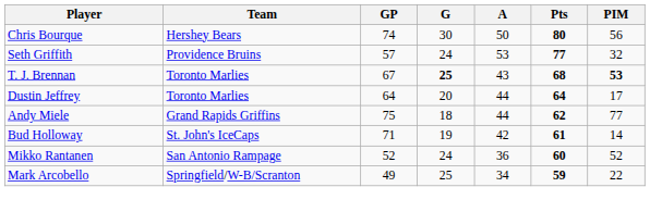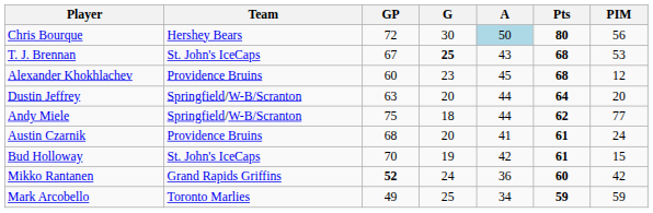Chris Bourque | GP: 74 -> 72
Chris Bourque | A: no background -> lightblue background
- row: Seth Griffith | Providence Bruins | 57 | 24 | 53 | 77 | 32
T. J. Brennan | Team: Toronto Marlies -> St. John's IceCaps
T. J. Brennan | PIM: bold -> normal
+ row: Alexander Khokhlachev | Providence Bruins | 60 | 23 | 45 | 68 | 12
Dustin Jeffrey | Team: Toronto Marlies -> Springfield/W-B/Scranton
Dustin Jeffrey | GP: 64 -> 63
Dustin Jeffrey | PIM: 17 -> 20
Andy Miele | Team: Grand Rapids Griffins -> Springfield/W-B/Scranton
+ row: Austin Czarnik | Providence Bruins | 68 | 20 | 41 | 61 | 24
Bud Holloway | GP: 71 -> 70
Bud Holloway | PIM: 14 -> 15
Mikko Rantanen | Team: San Antonio Rampage -> Grand Rapids Griffins
Mikko Rantanen | GP: normal -> bold
Mikko Rantanen | PIM: 52 -> 42
Mark Arcobello | Team: Springfield/W-B/Scranton -> Toronto Marlies
Mark Arcobello | PIM: 22 -> 59
